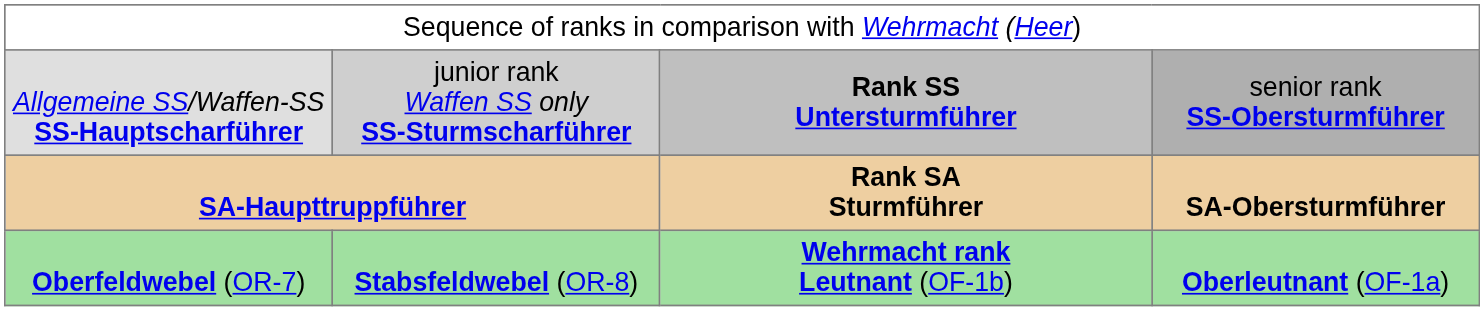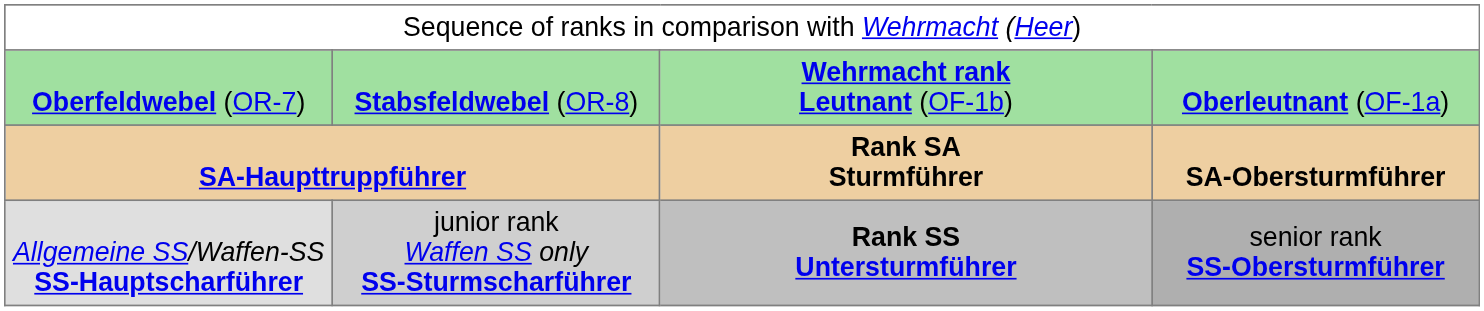rows swapped: Allgemeine SS/Waffen-SS SS-Hauptscharführer <-> Oberfeldwebel (OR-7)
